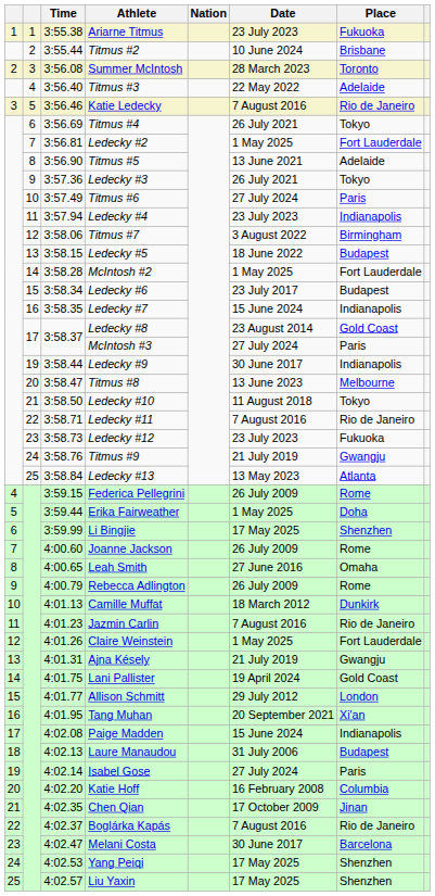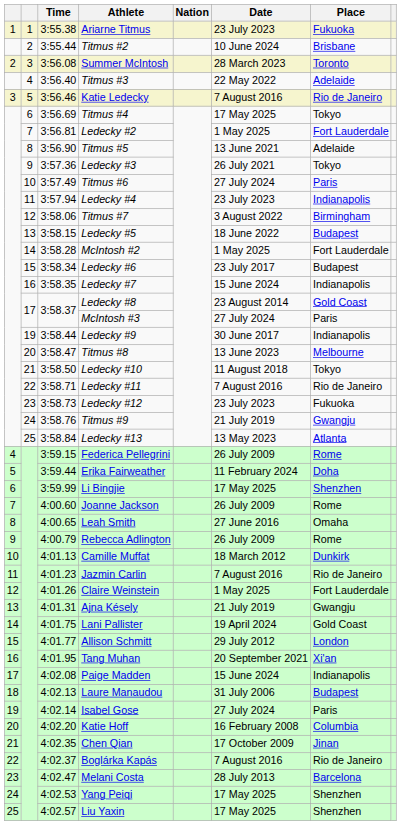Titmus #4 | Date: 26 July 2021 -> 17 May 2025
Erika Fairweather | Date: 1 May 2025 -> 11 February 2024
Melani Costa | Date: 30 June 2017 -> 28 July 2013
